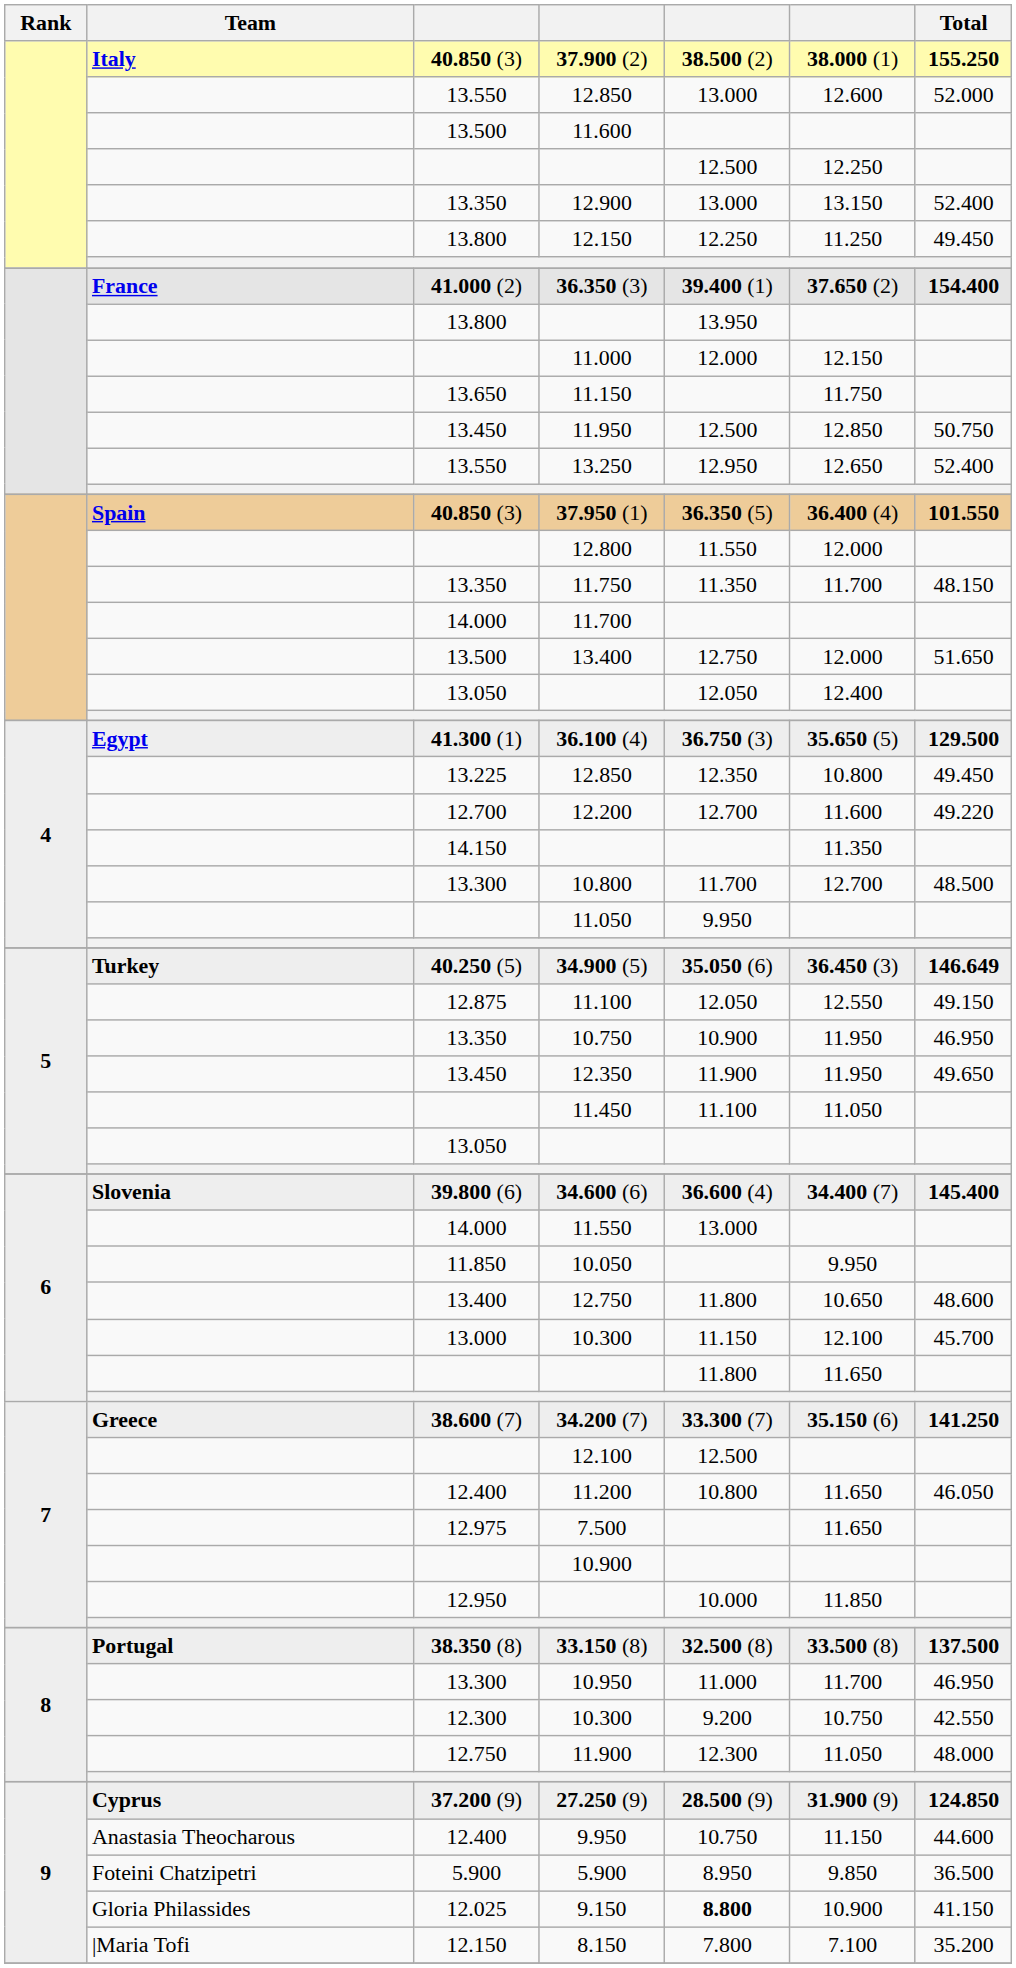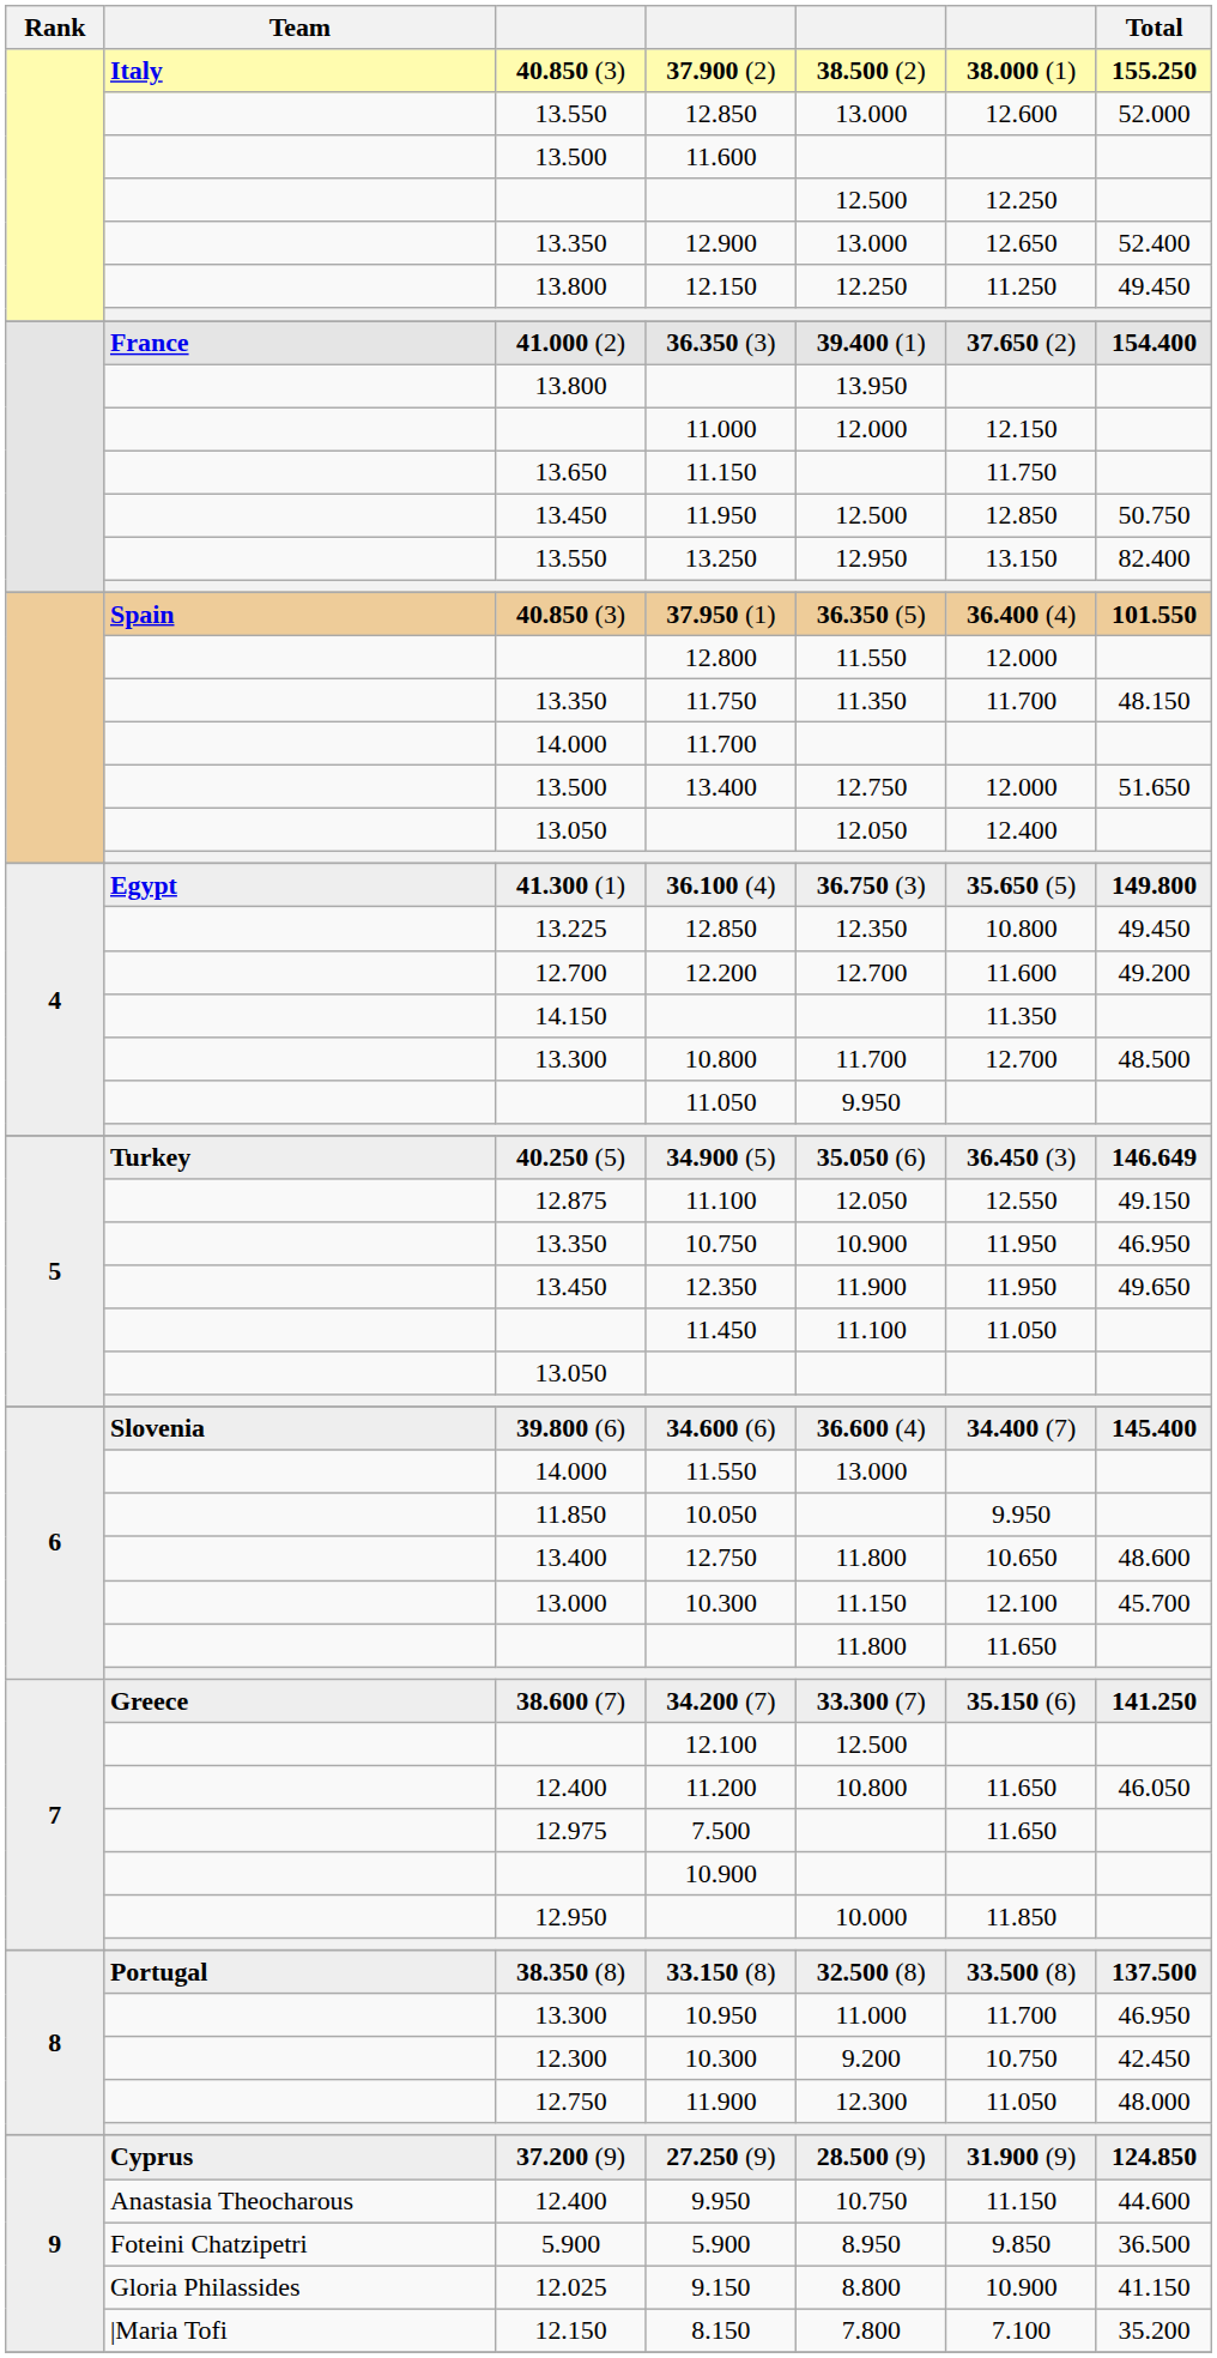12.900 | column 6: 13.150 -> 12.650
13.250 | column 6: 12.650 -> 13.150
13.250 | Total: 52.400 -> 82.400
36.100 (4) | Total: 129.500 -> 149.800
12.200 | Total: 49.220 -> 49.200
12.300 / 10.300 | Total: 42.550 -> 42.450
9.150 | column 5: bold -> normal
